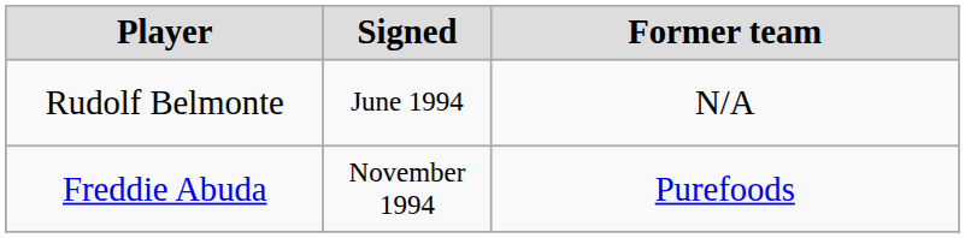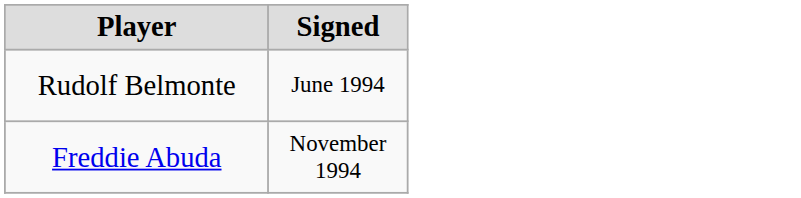- column: Former team | N/A | Purefoods
